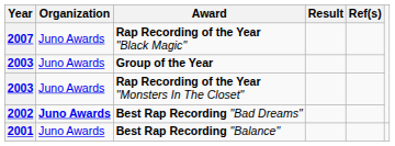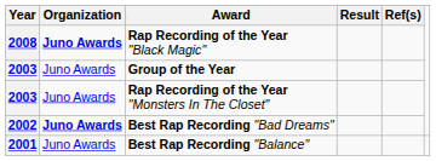Rap Recording of the Year "Black Magic" | Year: 2007 -> 2008
Rap Recording of the Year "Black Magic" | Organization: normal -> bold
